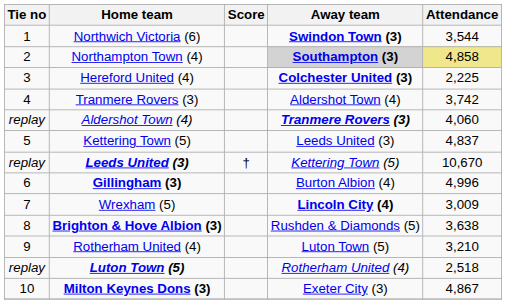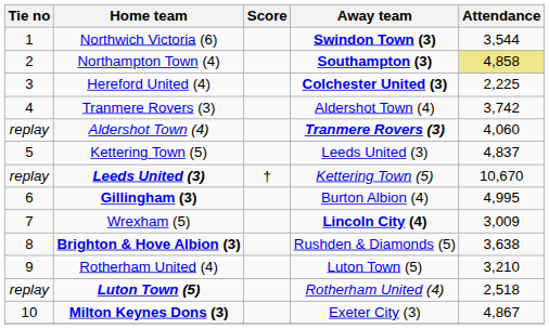Northampton Town (4) | Away team: lightgrey background -> no background
Gillingham (3) | Attendance: 4,996 -> 4,995
